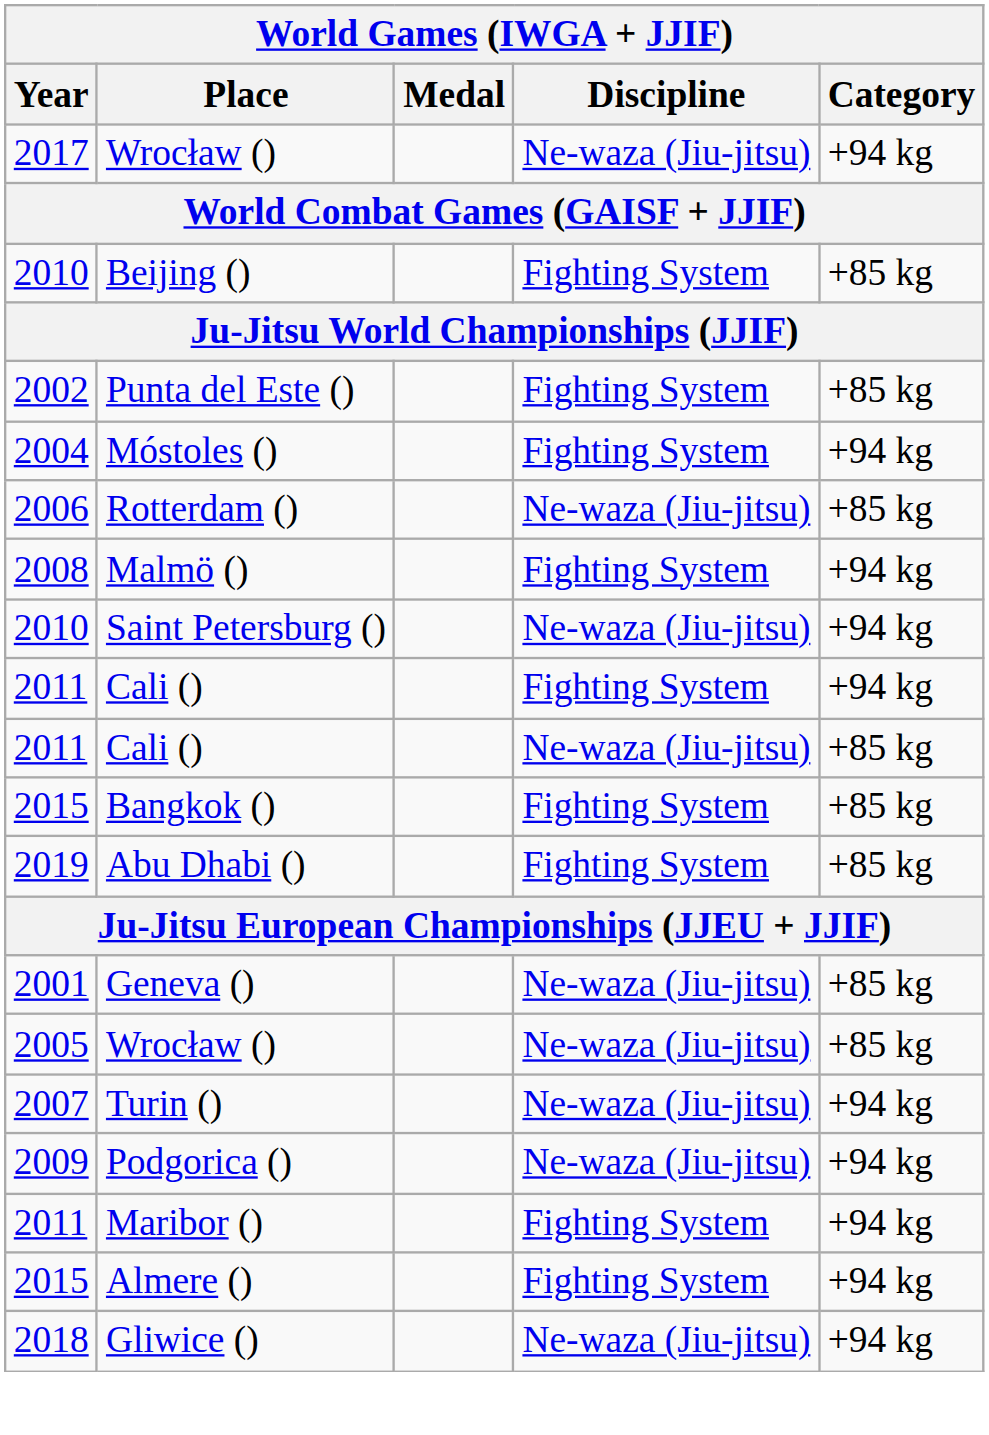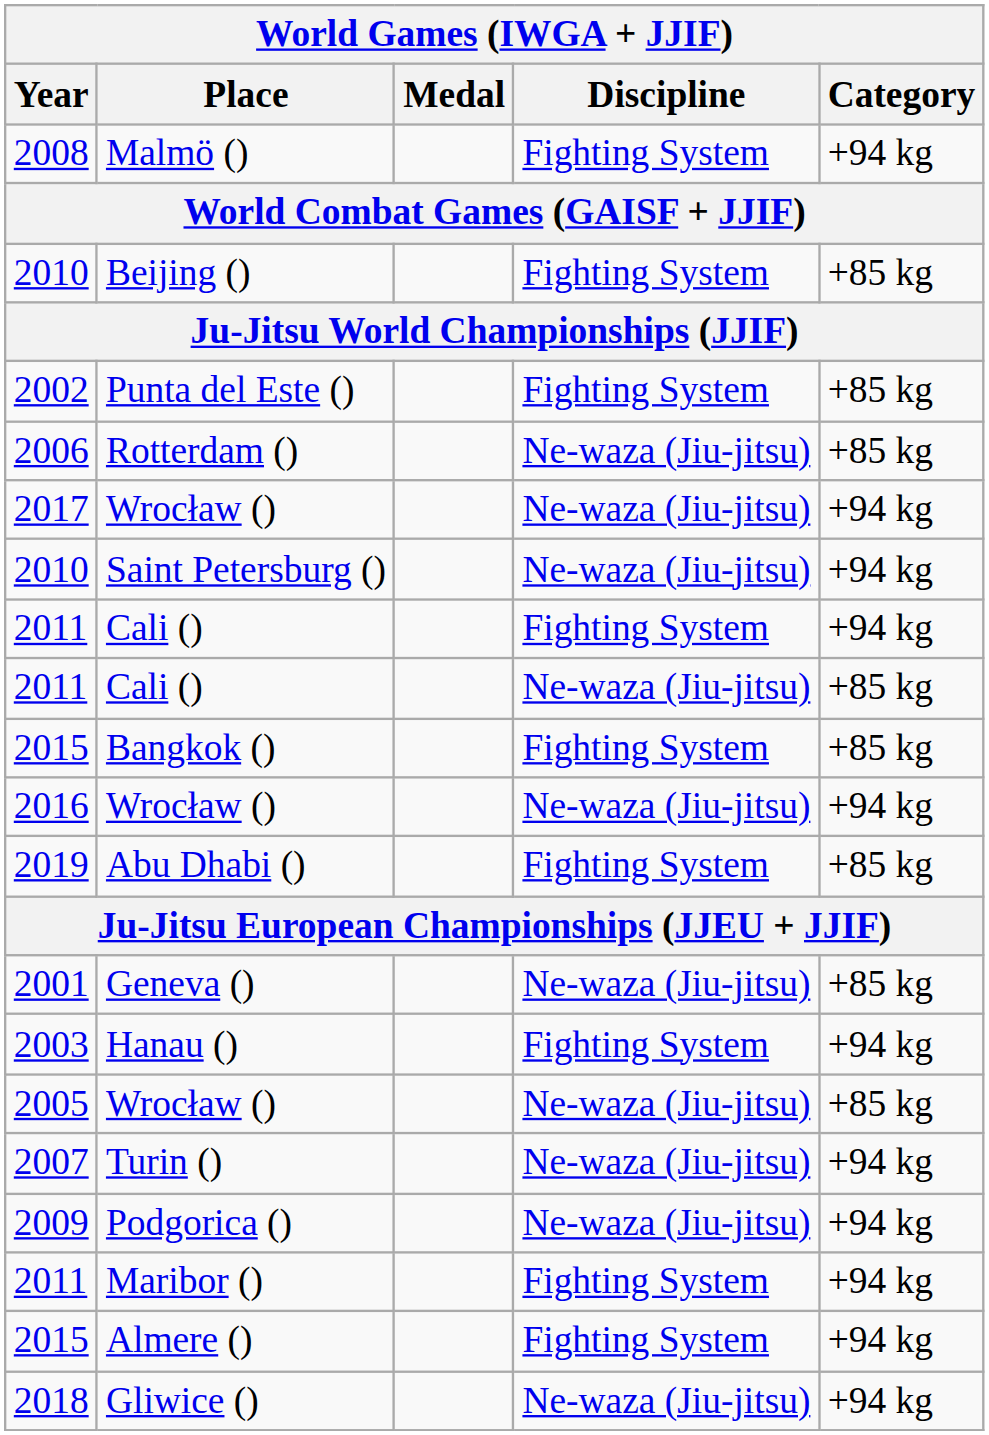rows swapped: 2017 / Wrocław () <-> Malmö ()
- row: 2004 | Móstoles () | Fighting System | +94 kg
+ row: 2016 | Wrocław () | Ne-waza (Jiu-jitsu) | +94 kg
+ row: 2003 | Hanau () | Fighting System | +94 kg
